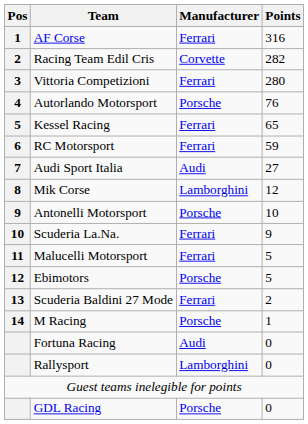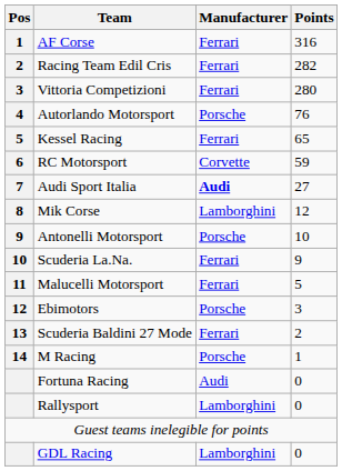Racing Team Edil Cris | Manufacturer: Corvette -> Ferrari
RC Motorsport | Manufacturer: Ferrari -> Corvette
Audi Sport Italia | Manufacturer: normal -> bold
Ebimotors | Points: 5 -> 3
GDL Racing | Manufacturer: Porsche -> Lamborghini
